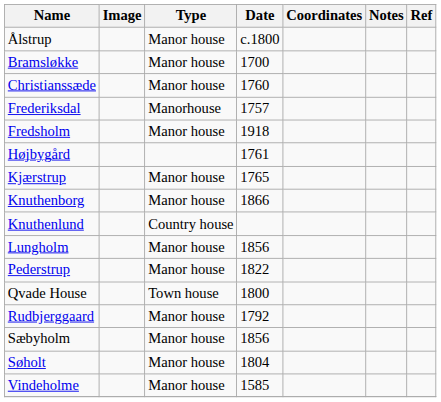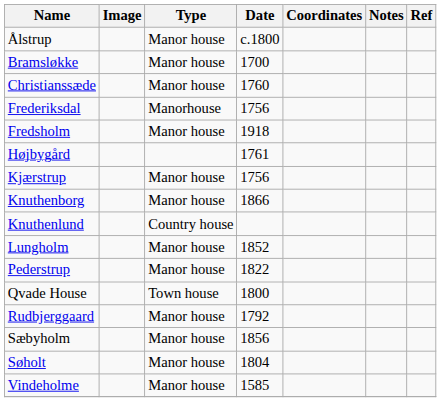Frederiksdal | Date: 1757 -> 1756
Kjærstrup | Date: 1765 -> 1756
Lungholm | Date: 1856 -> 1852
